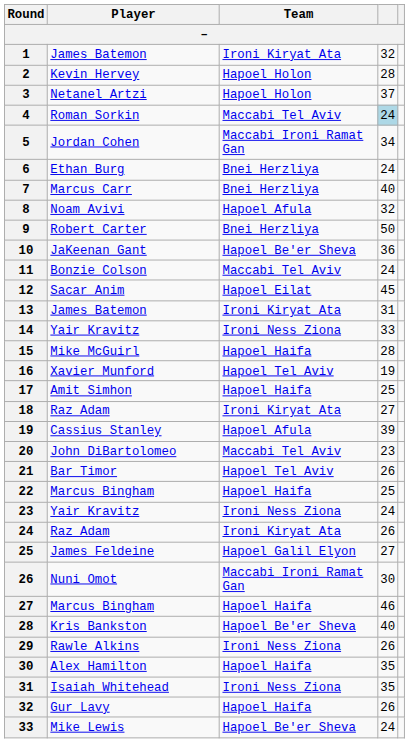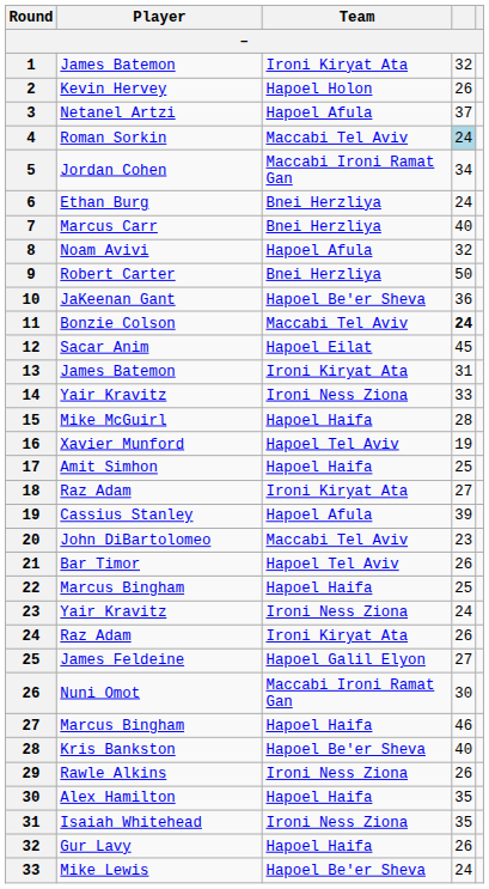2 | column 4: 28 -> 26
3 | Team: Hapoel Holon -> Hapoel Afula
11 | column 4: normal -> bold
